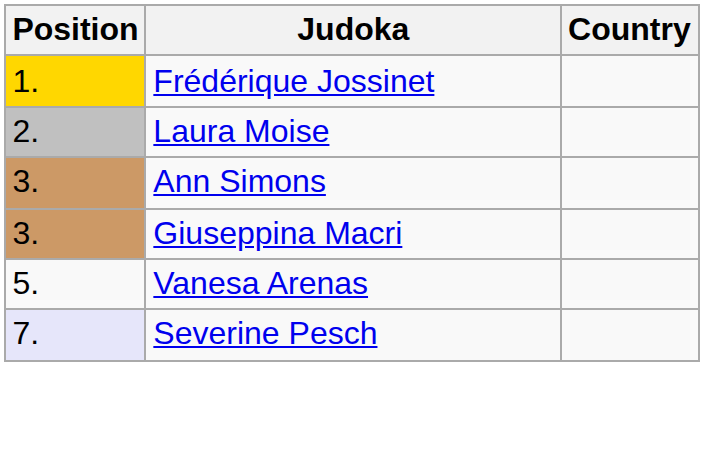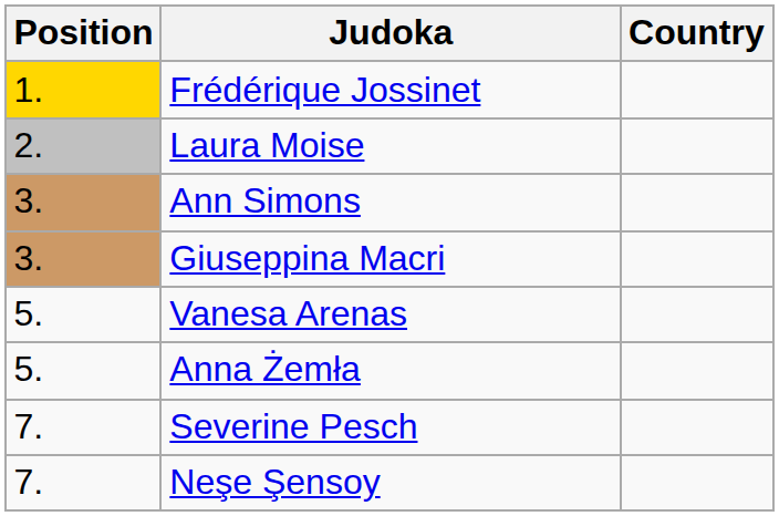+ row: 5. | Anna Żemła
Severine Pesch | Position: lavender background -> no background
+ row: 7. | Neşe Şensoy
